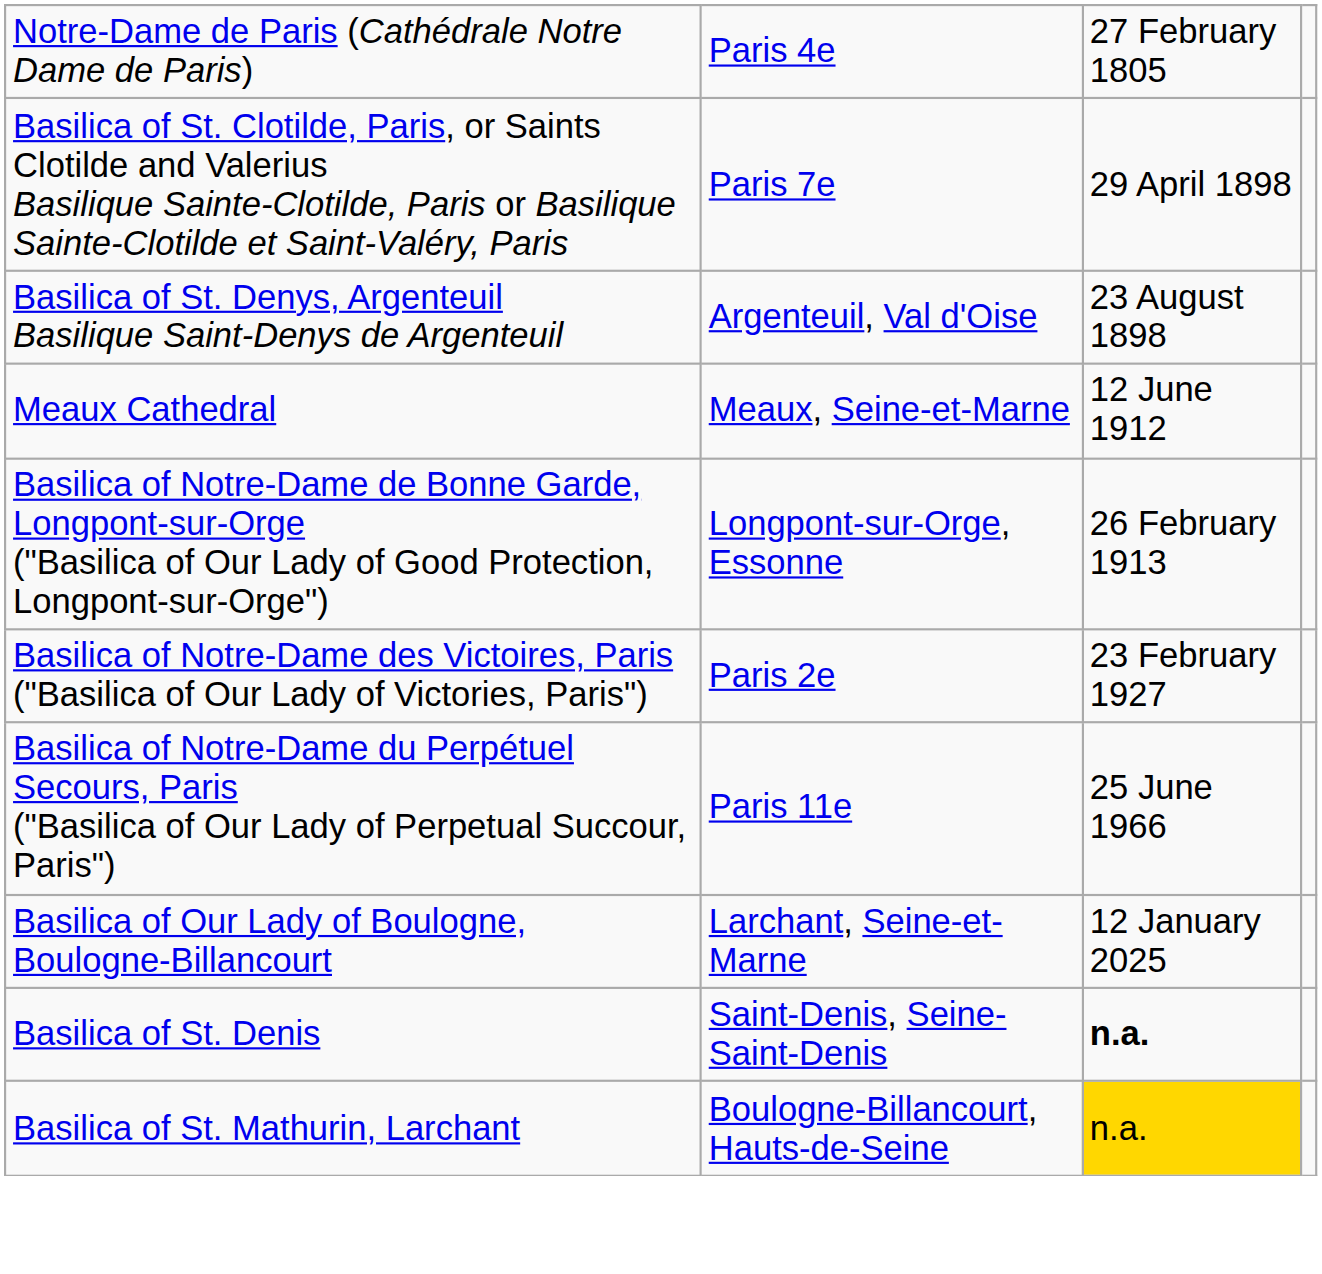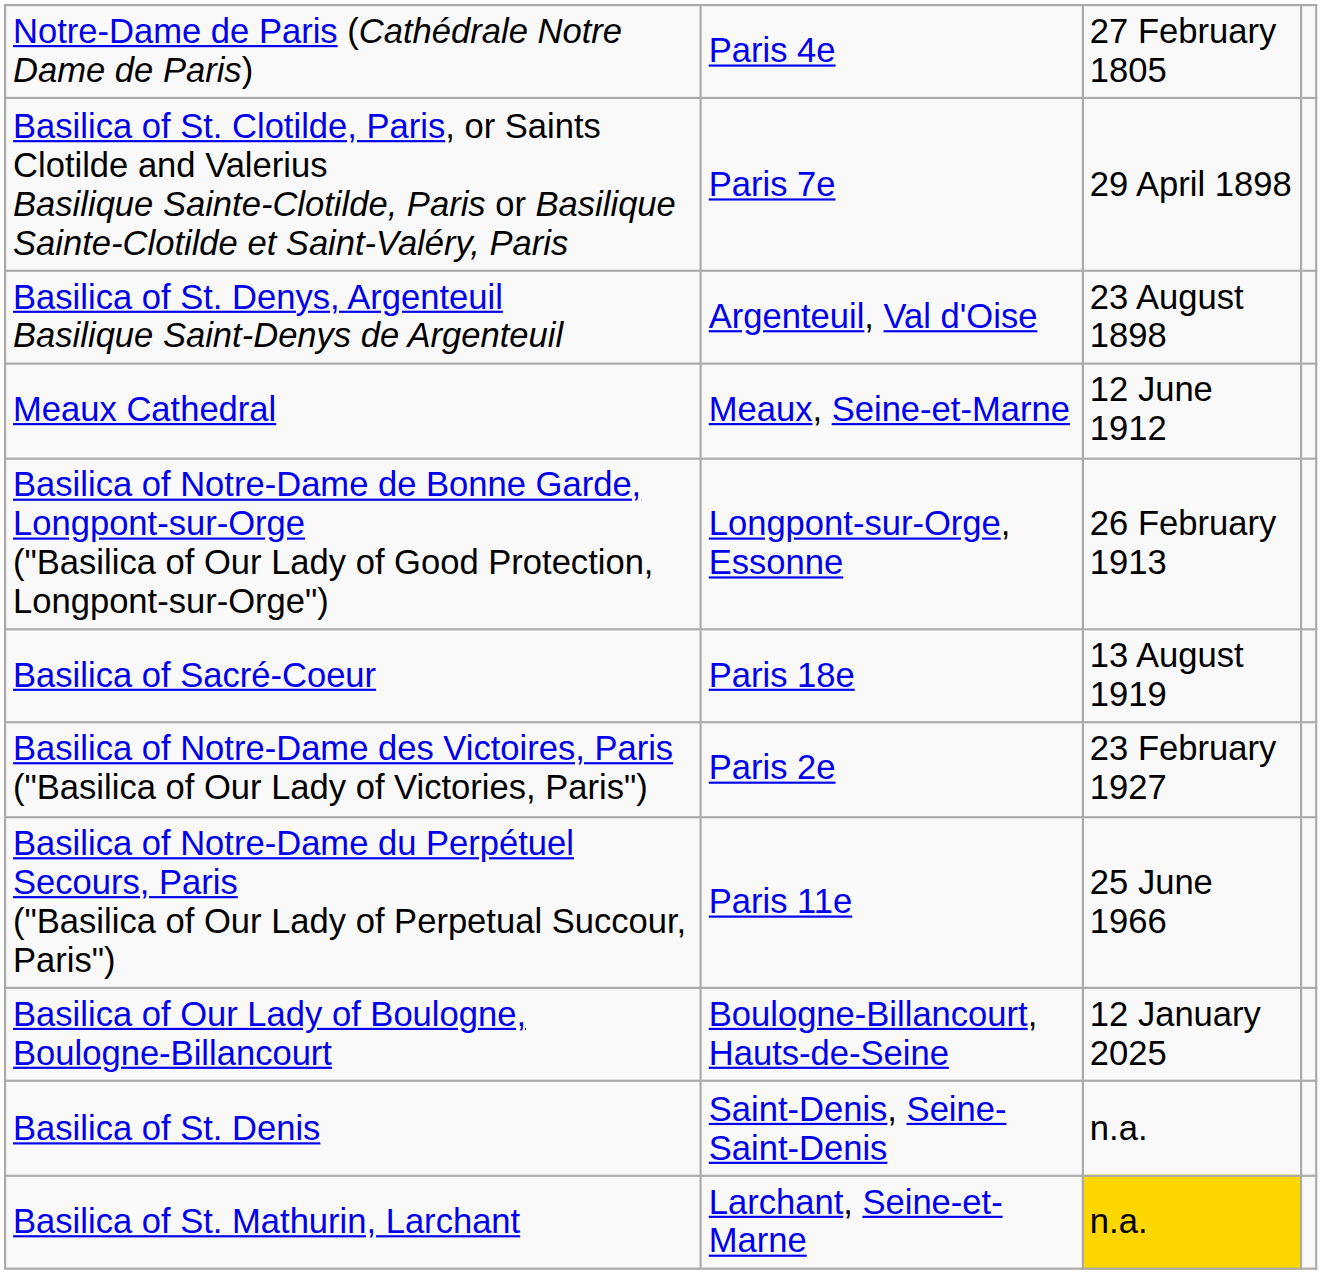+ row: Basilica of Sacré-Coeur | Paris 18e | 13 August 1919
Basilica of Our Lady of Boulogne, Boulogne-Billancourt | column 2: Larchant, Seine-et-Marne -> Boulogne-Billancourt, Hauts-de-Seine
Basilica of St. Denis | column 3: bold -> normal
Basilica of St. Mathurin, Larchant | column 2: Boulogne-Billancourt, Hauts-de-Seine -> Larchant, Seine-et-Marne
